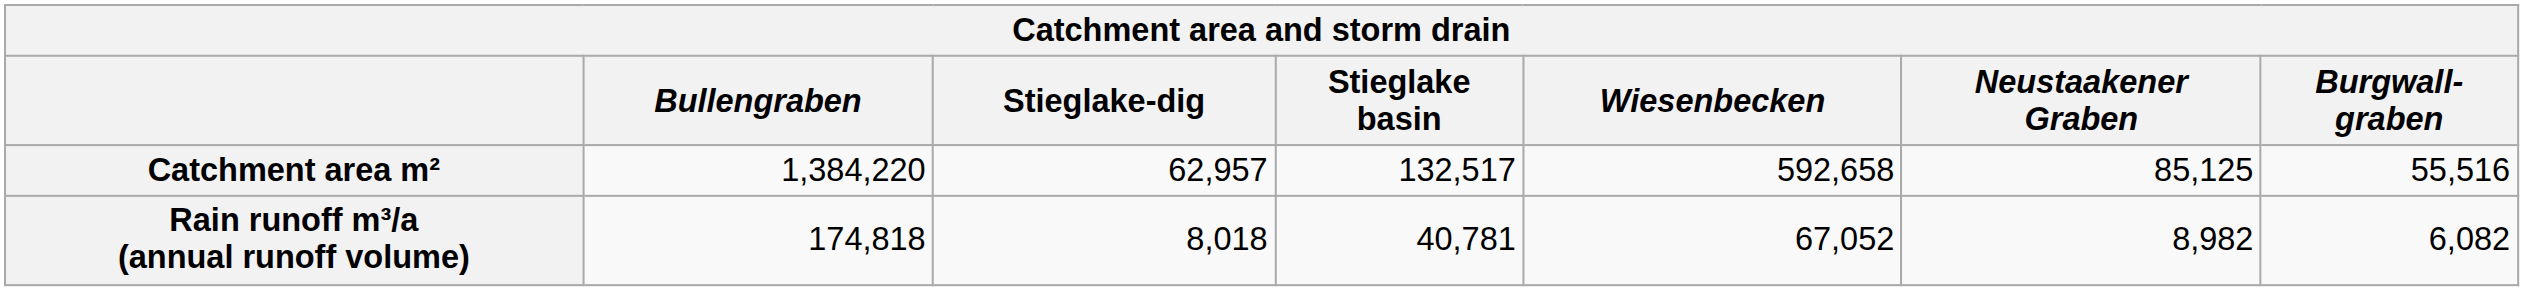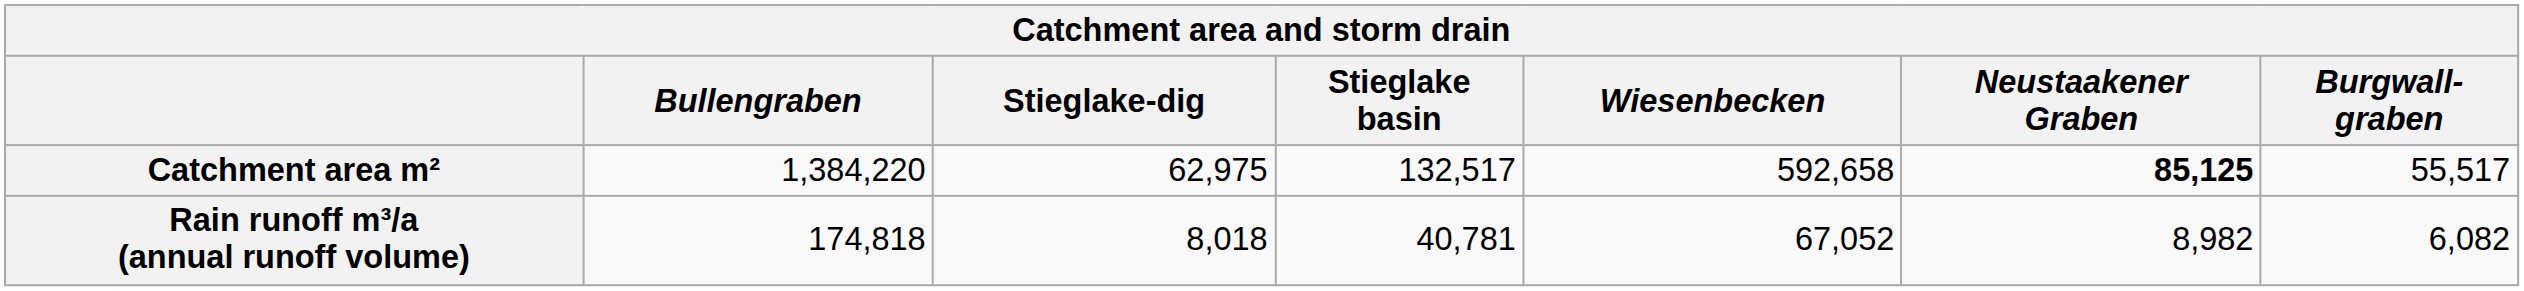Catchment area m² | Stieglake-dig: 62,957 -> 62,975
Catchment area m² | Neustaakener Graben: normal -> bold
Catchment area m² | Burgwall- graben: 55,516 -> 55,517
